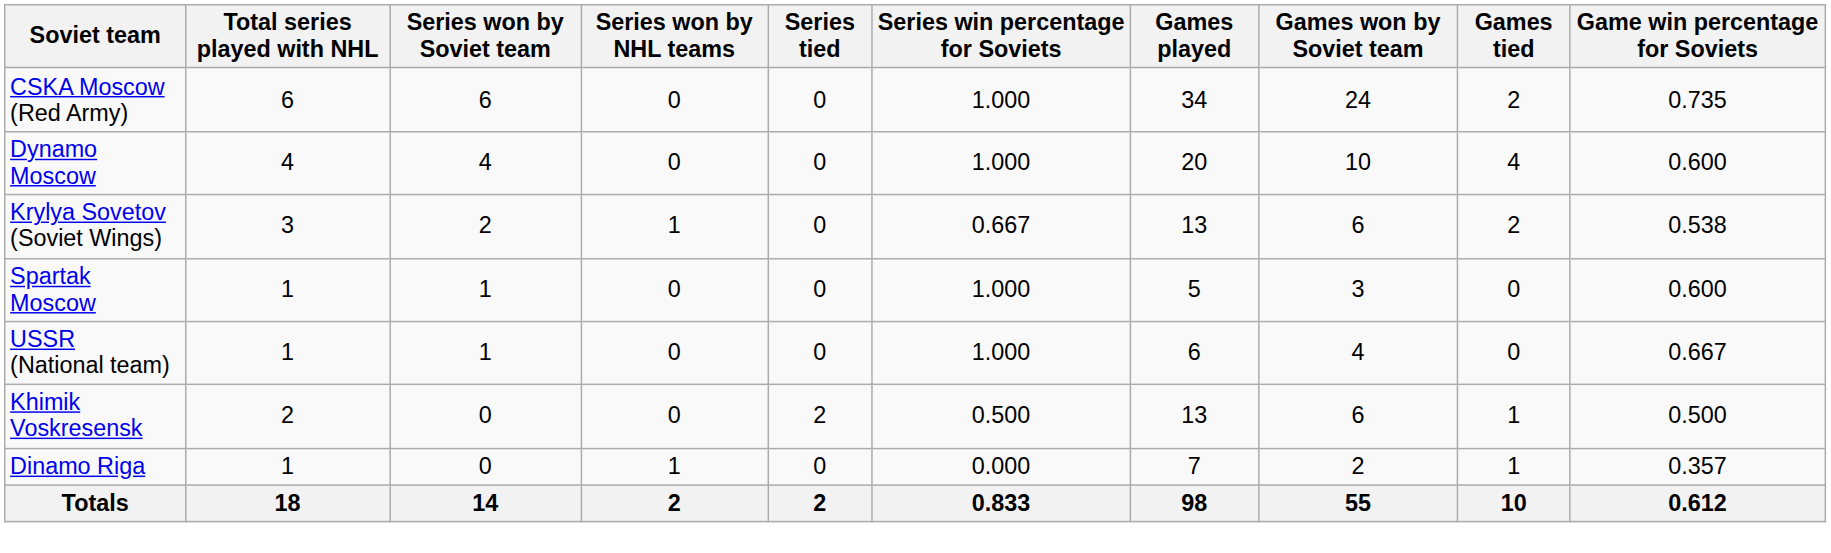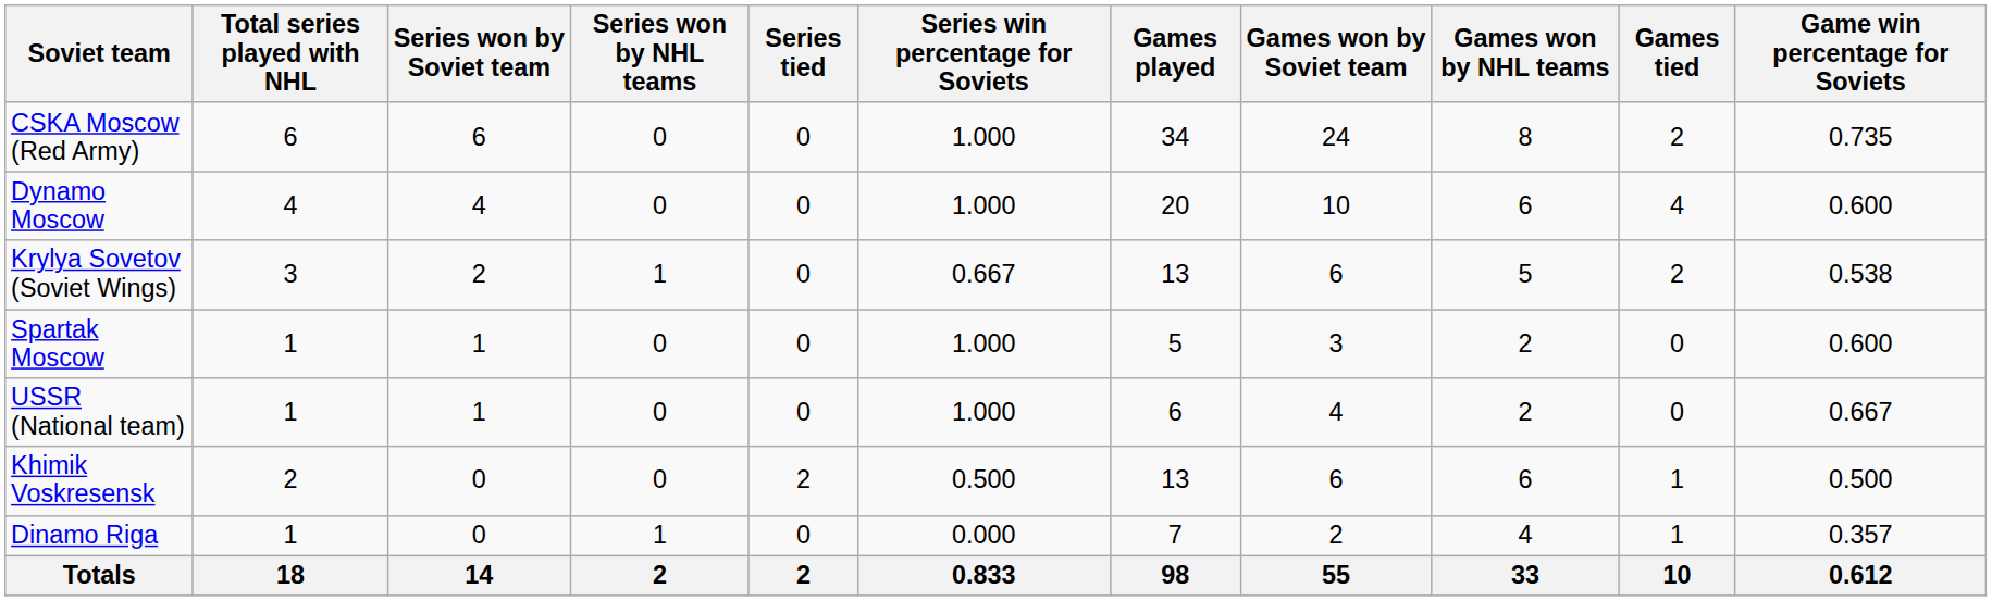+ column: Games won by NHL teams | 8 | 6 | 5 | 2 | 2 | 6 | 4 | 33
